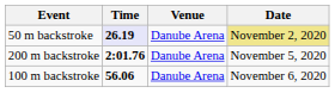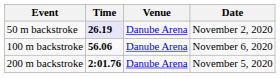50 m backstroke | Date: khaki background -> no background
rows swapped: 100 m backstroke <-> 200 m backstroke
